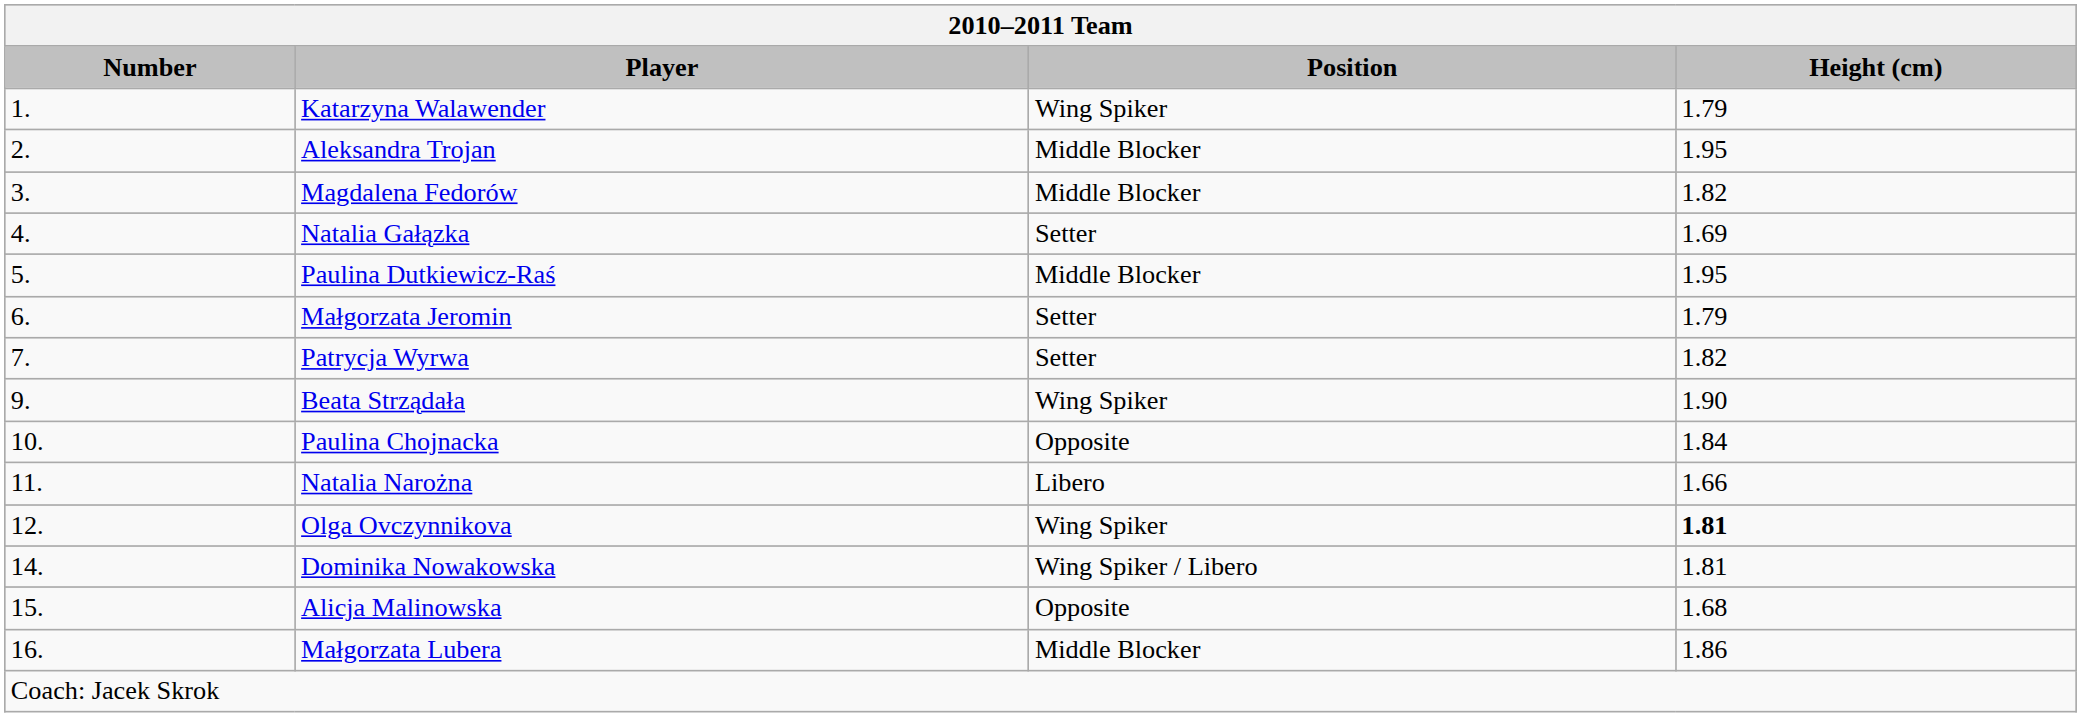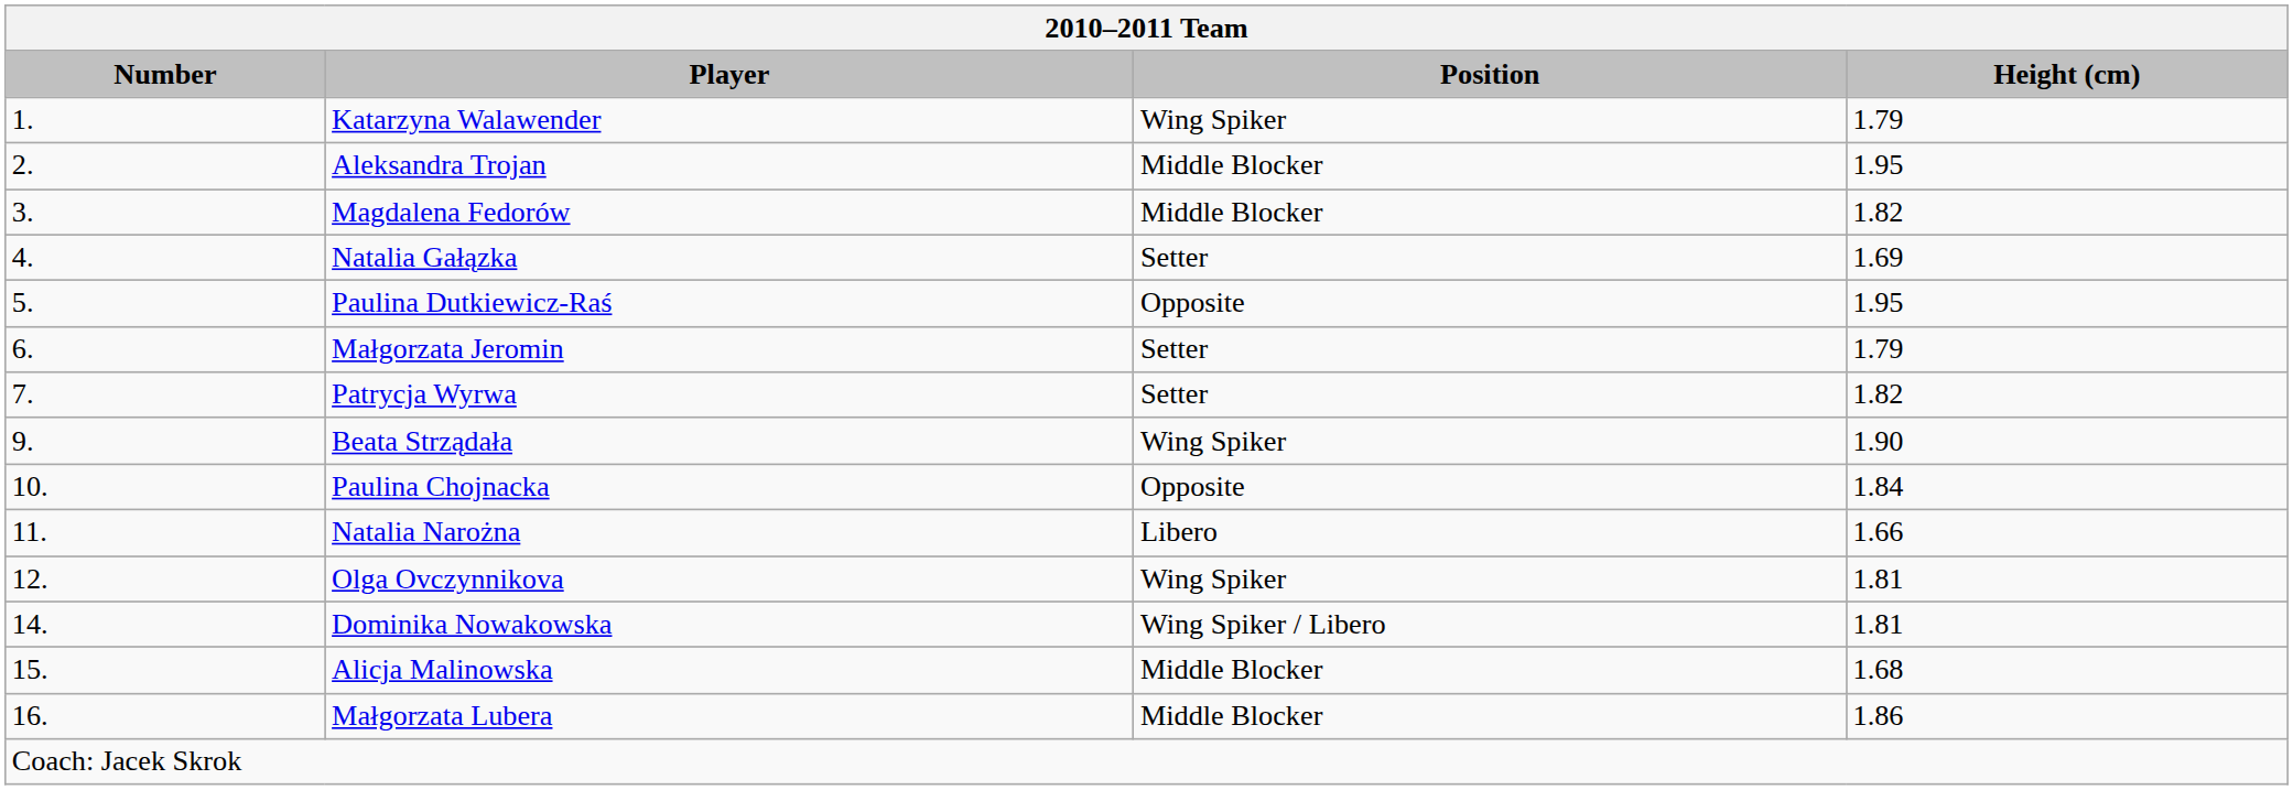Paulina Dutkiewicz-Raś | Position: Middle Blocker -> Opposite
Olga Ovczynnikova | Height (cm): bold -> normal
Alicja Malinowska | Position: Opposite -> Middle Blocker
